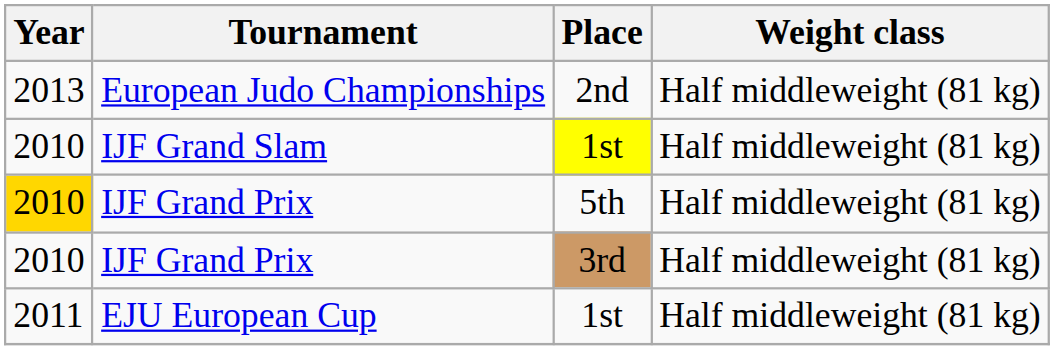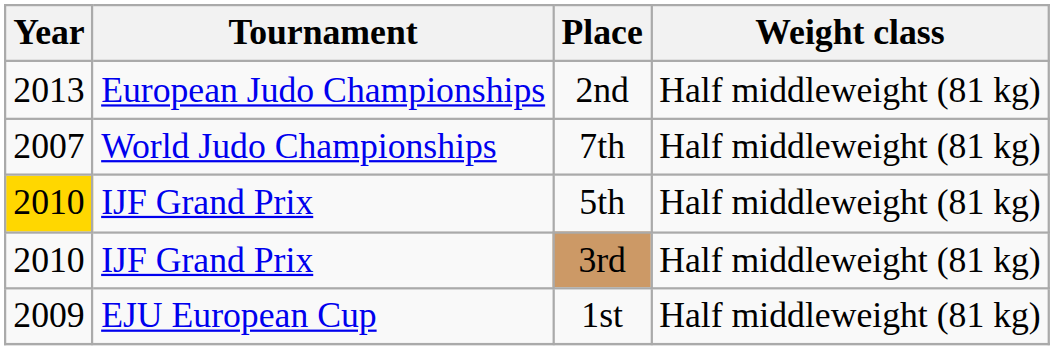+ row: 2007 | World Judo Championships | 7th | Half middleweight (81 kg)
- row: 2010 | IJF Grand Slam | 1st | Half middleweight (81 kg)
EJU European Cup | Year: 2011 -> 2009
